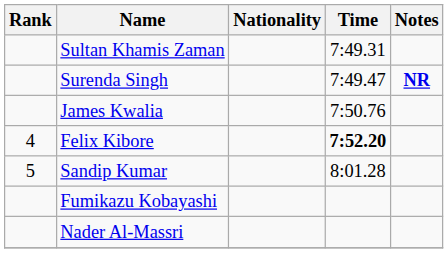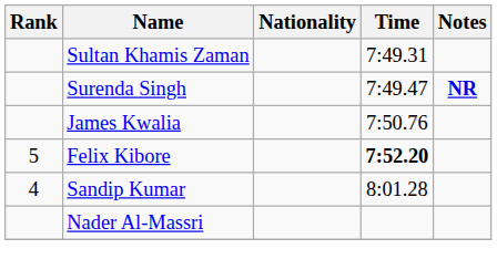Felix Kibore | Rank: 4 -> 5
Sandip Kumar | Rank: 5 -> 4
- row: Fumikazu Kobayashi
